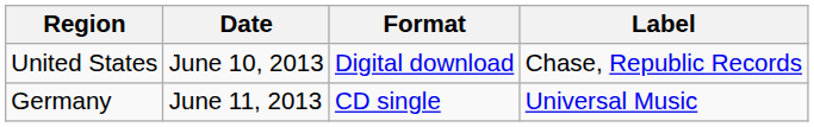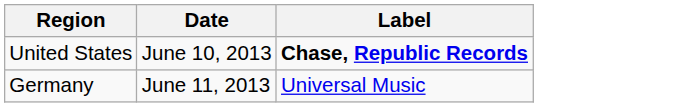- column: Format | Digital download | CD single
United States | Label: normal -> bold
